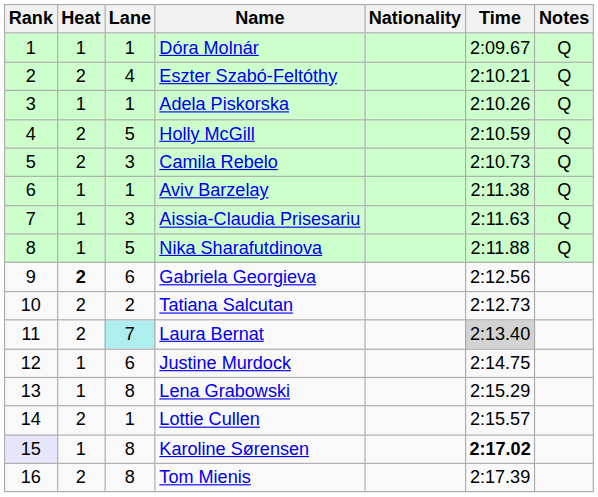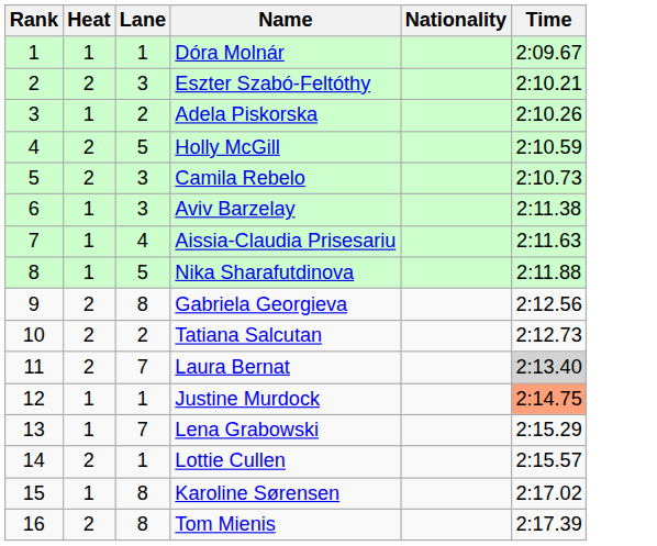- column: Notes | Q | Q | Q | Q | Q | Q | Q | Q
Eszter Szabó-Feltóthy | Lane: 4 -> 3
Adela Piskorska | Lane: 1 -> 2
Aviv Barzelay | Lane: 1 -> 3
Aissia-Claudia Prisesariu | Lane: 3 -> 4
Gabriela Georgieva | Heat: bold -> normal
Gabriela Georgieva | Lane: 6 -> 8
Laura Bernat | Lane: paleturquoise background -> no background
Justine Murdock | Lane: 6 -> 1
Justine Murdock | Time: no background -> lightsalmon background
Lena Grabowski | Lane: 8 -> 7
Karoline Sørensen | Rank: lavender background -> no background
Karoline Sørensen | Time: bold -> normal
